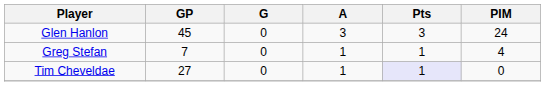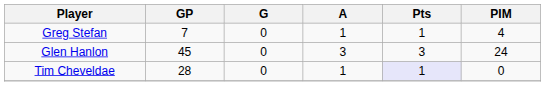rows swapped: Glen Hanlon <-> Greg Stefan
Tim Cheveldae | GP: 27 -> 28
